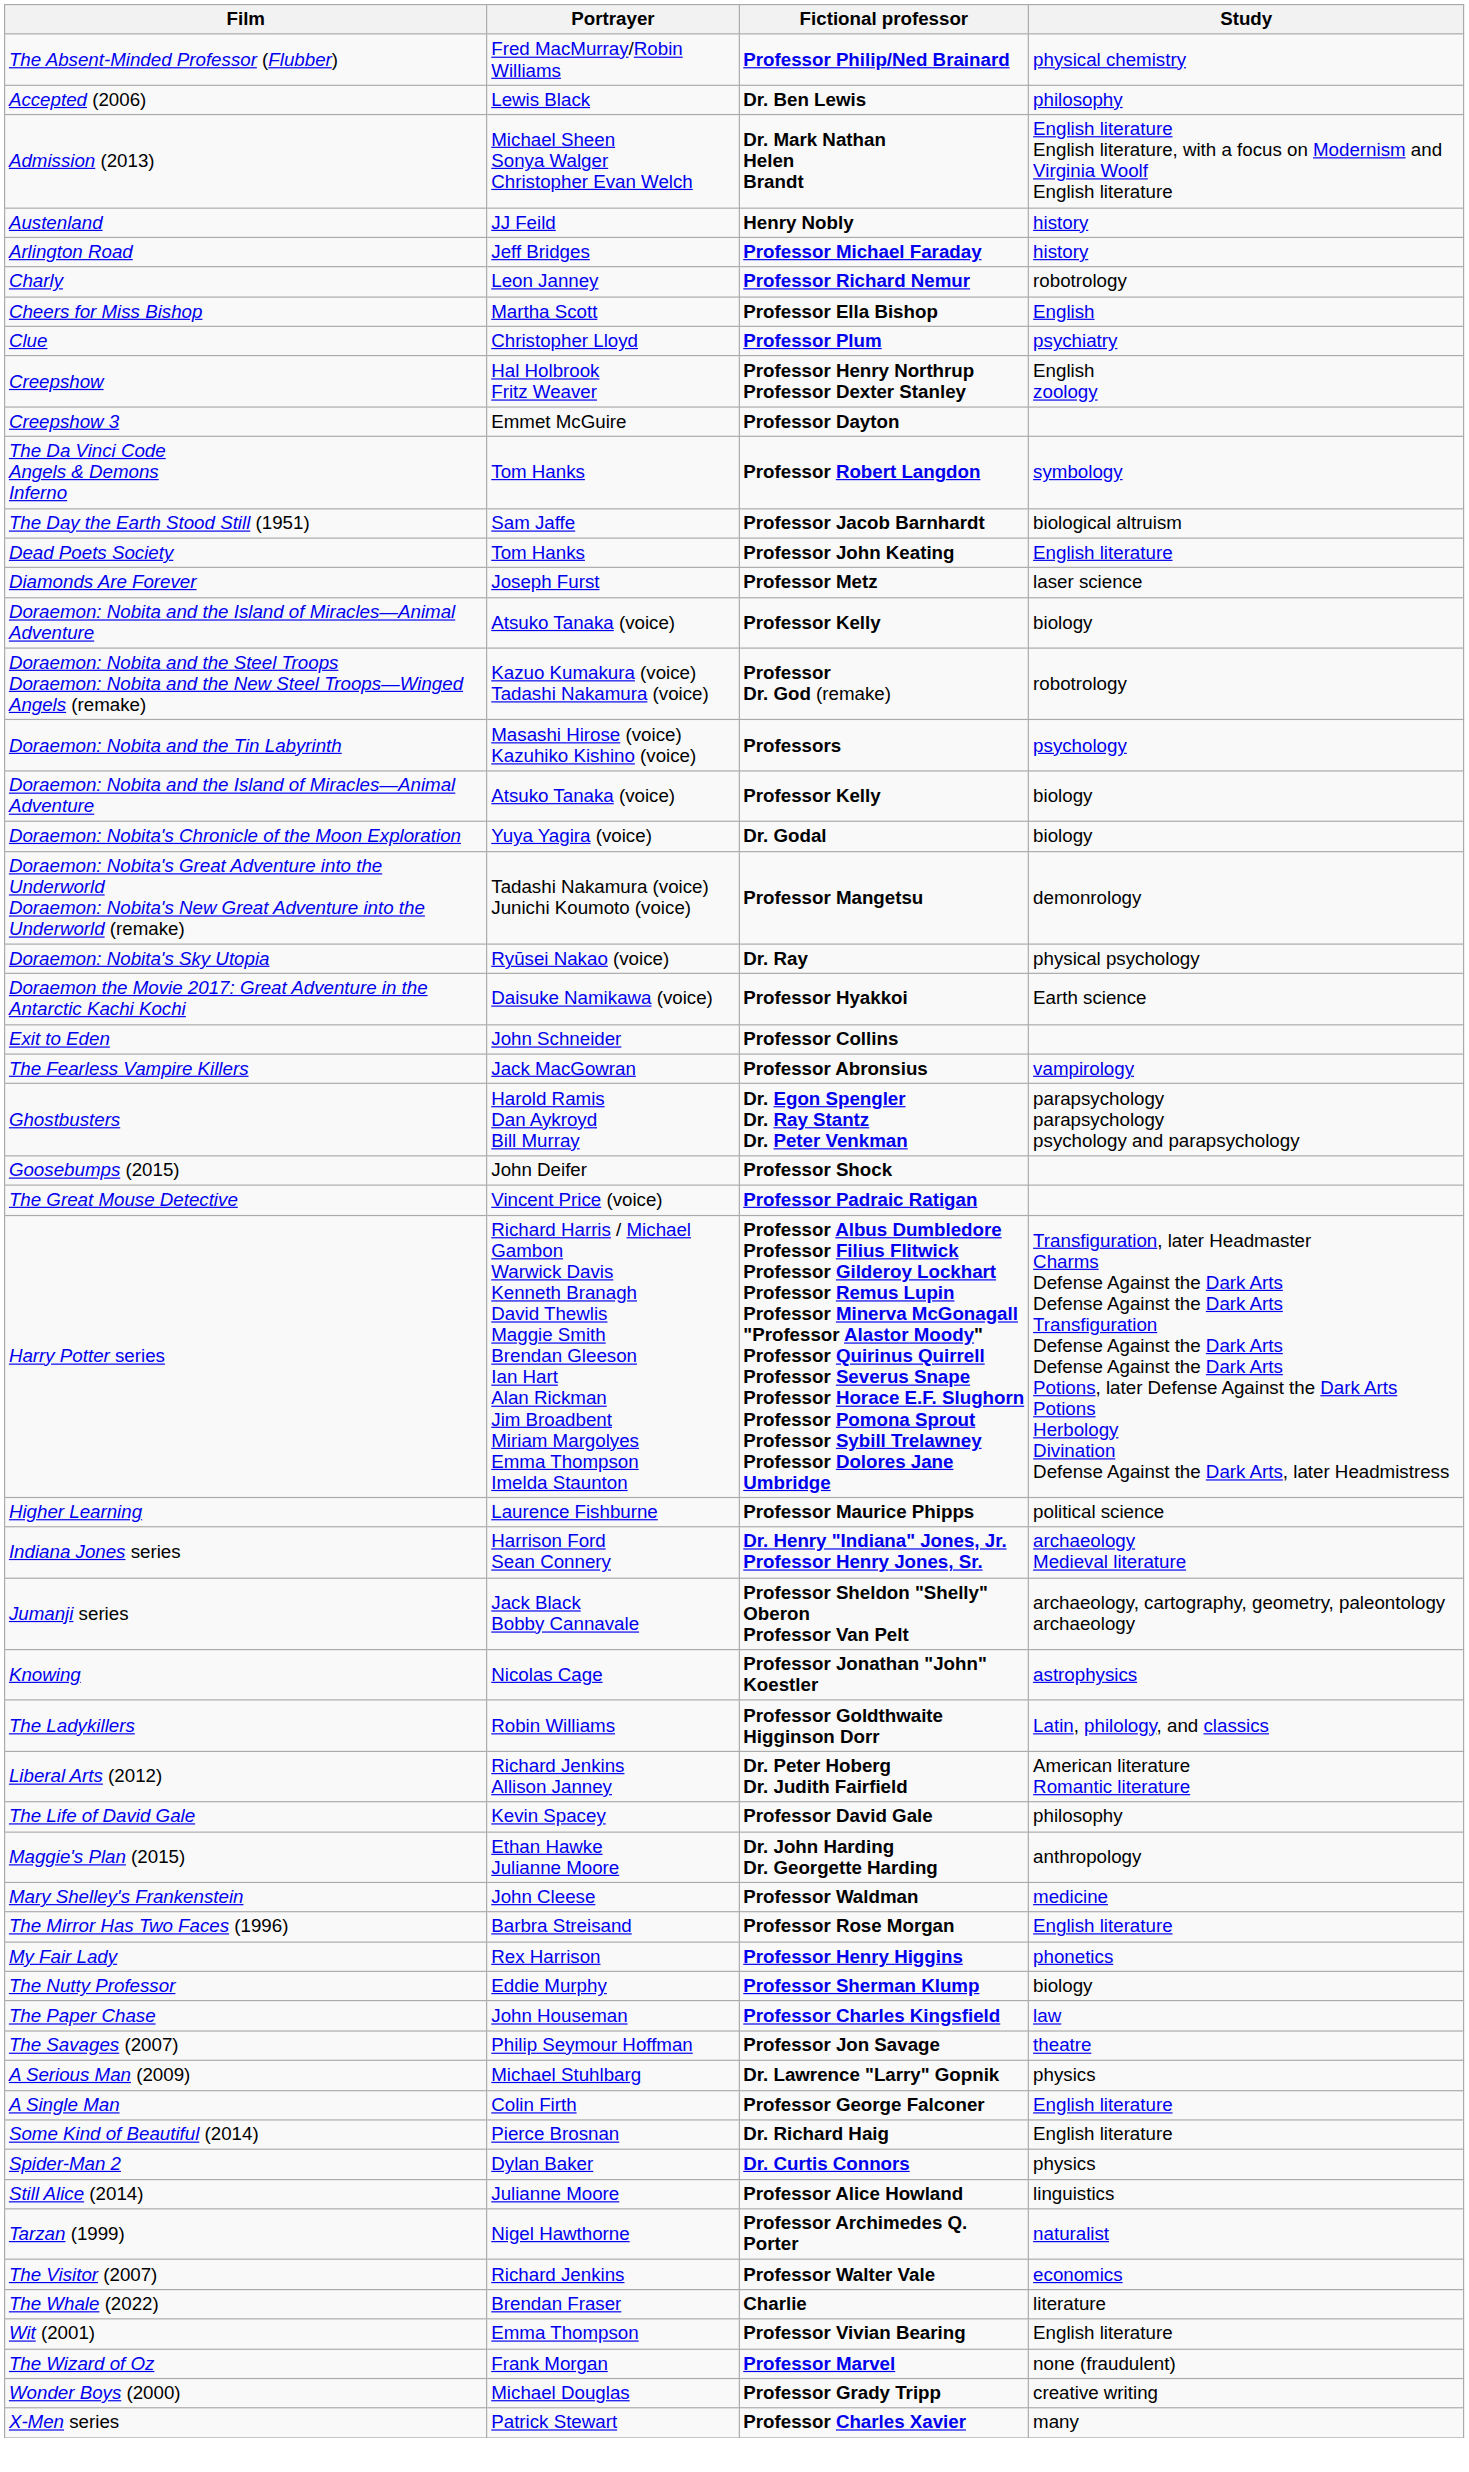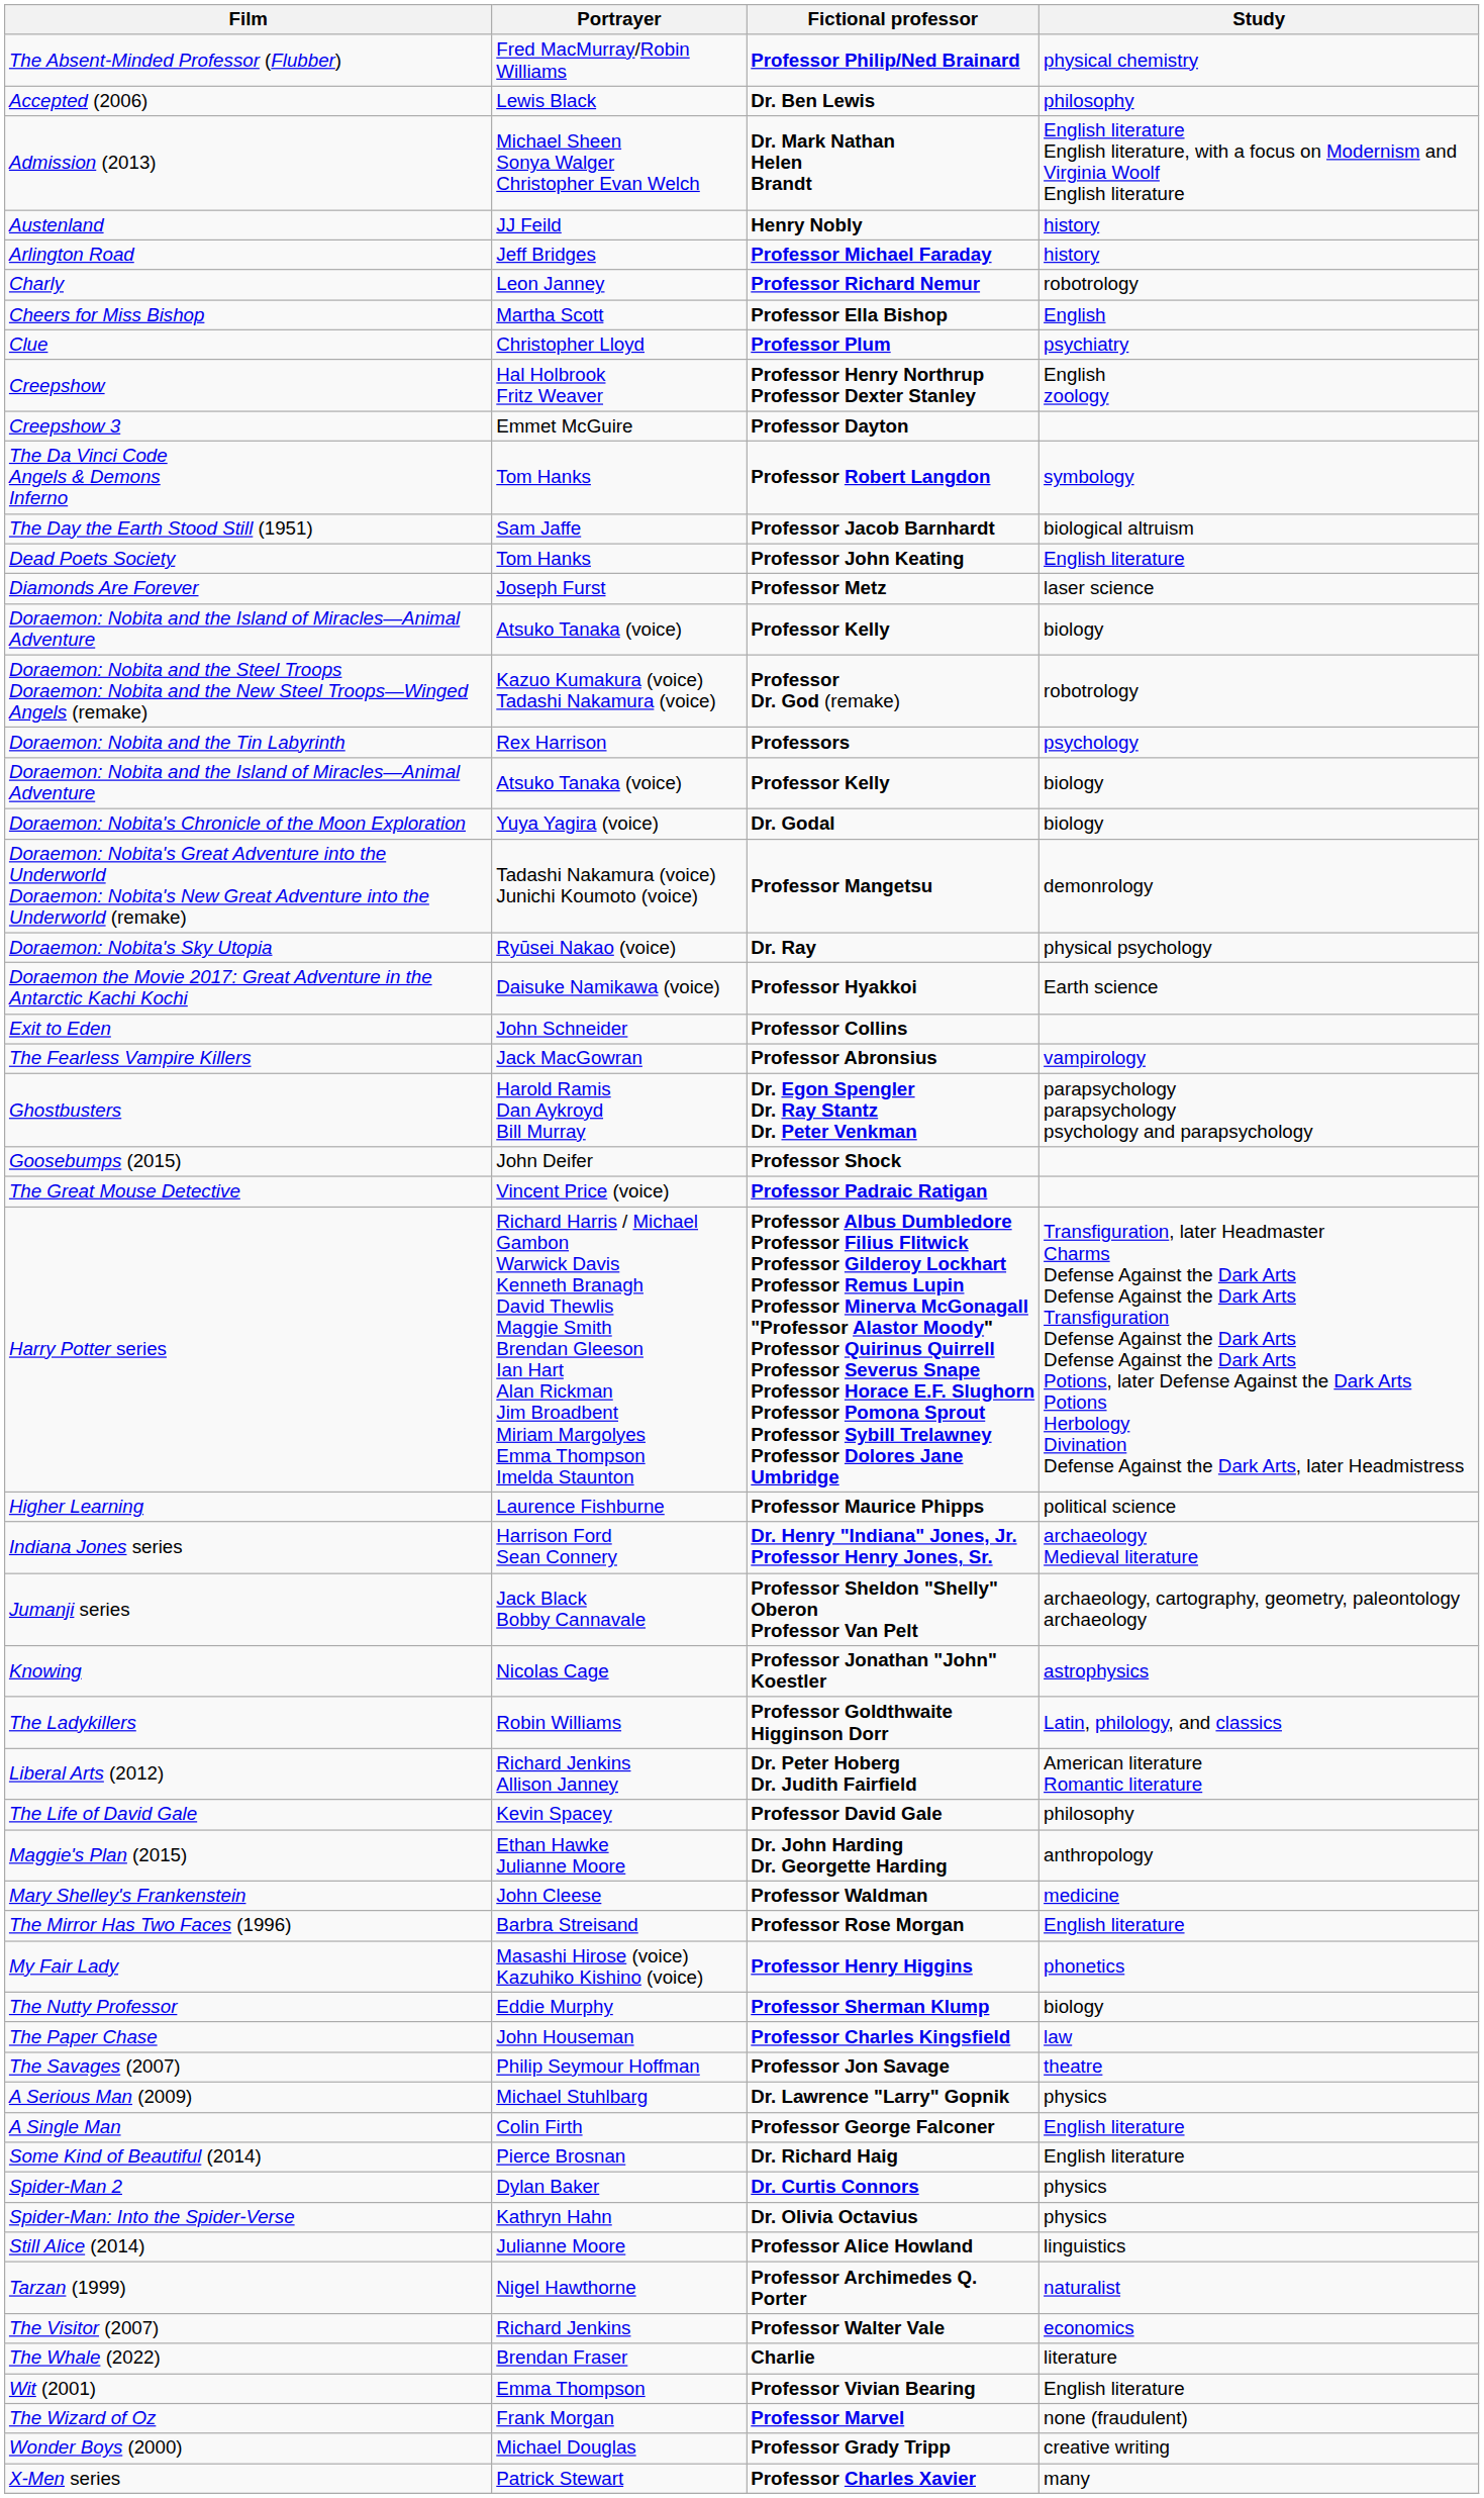Doraemon: Nobita and the Tin Labyrinth | Portrayer: Masashi Hirose (voice) Kazuhiko Kishino (voice) -> Rex Harrison
My Fair Lady | Portrayer: Rex Harrison -> Masashi Hirose (voice) Kazuhiko Kishino (voice)
+ row: Spider-Man: Into the Spider-Verse | Kathryn Hahn | Dr. Olivia Octavius | physics
